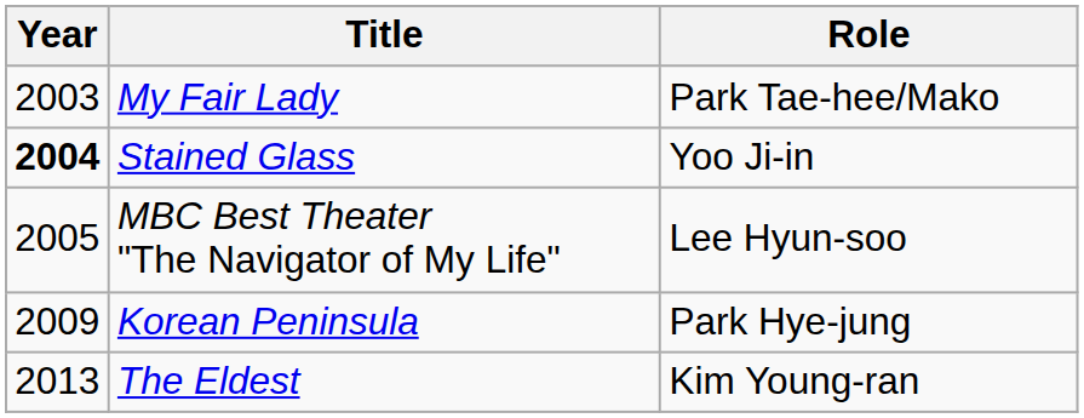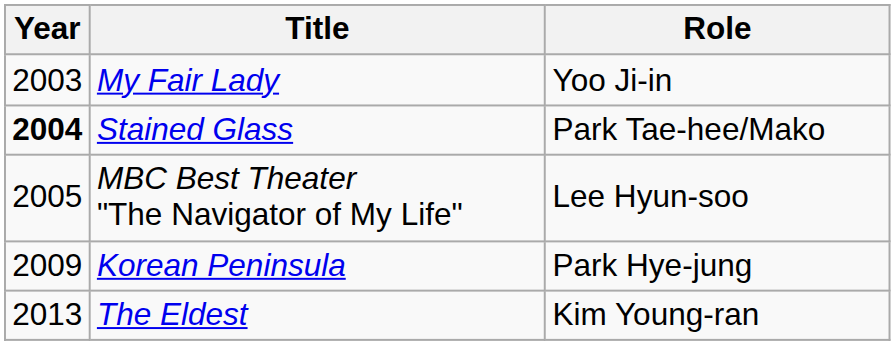My Fair Lady | Role: Park Tae-hee/Mako -> Yoo Ji-in
Stained Glass | Role: Yoo Ji-in -> Park Tae-hee/Mako
